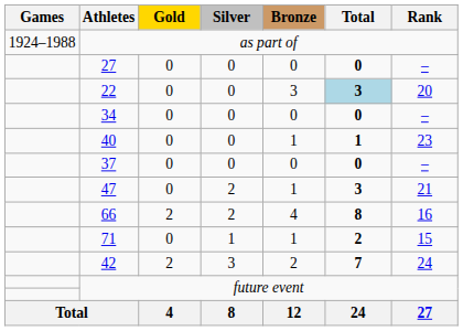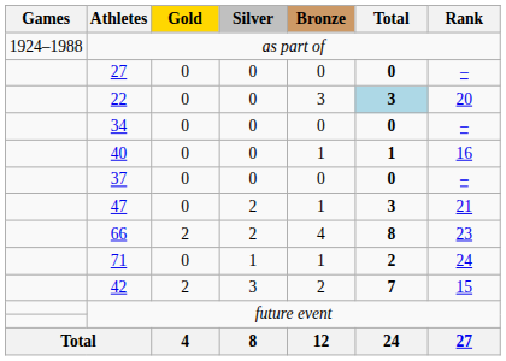40 | Rank: 23 -> 16
66 | Rank: 16 -> 23
71 | Rank: 15 -> 24
42 | Rank: 24 -> 15
